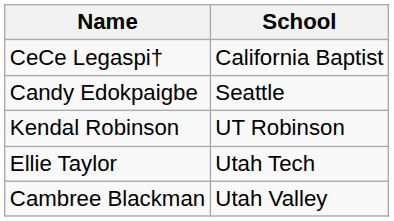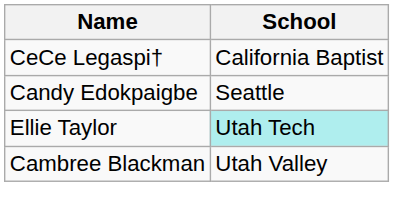- row: Kendal Robinson | UT Robinson
Ellie Taylor | School: no background -> paleturquoise background
